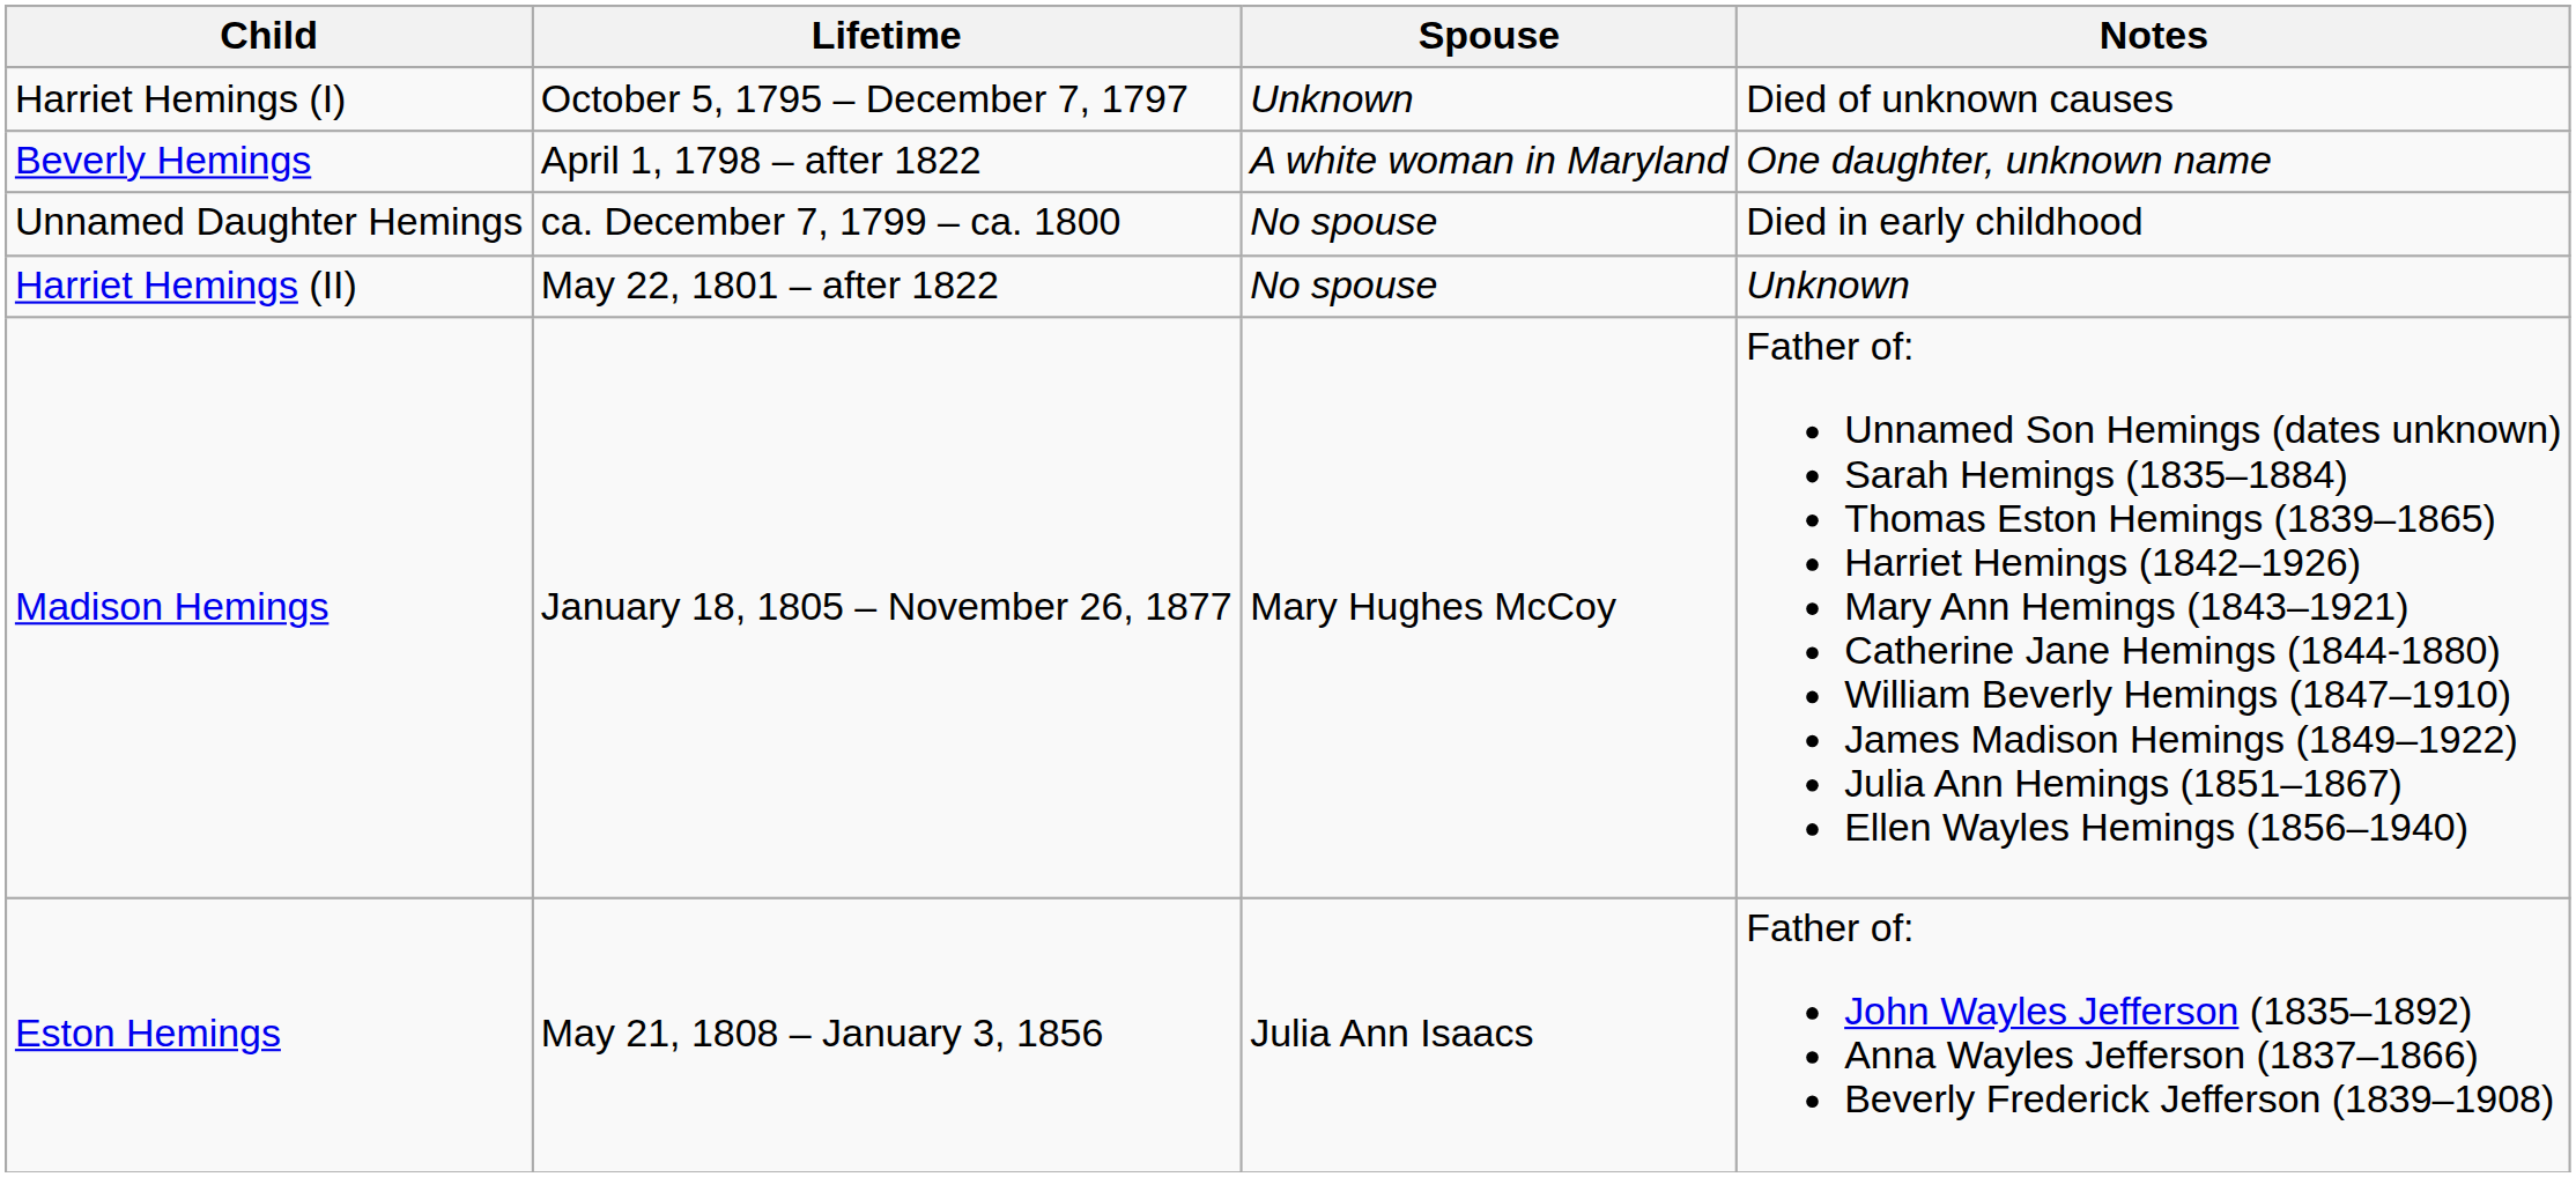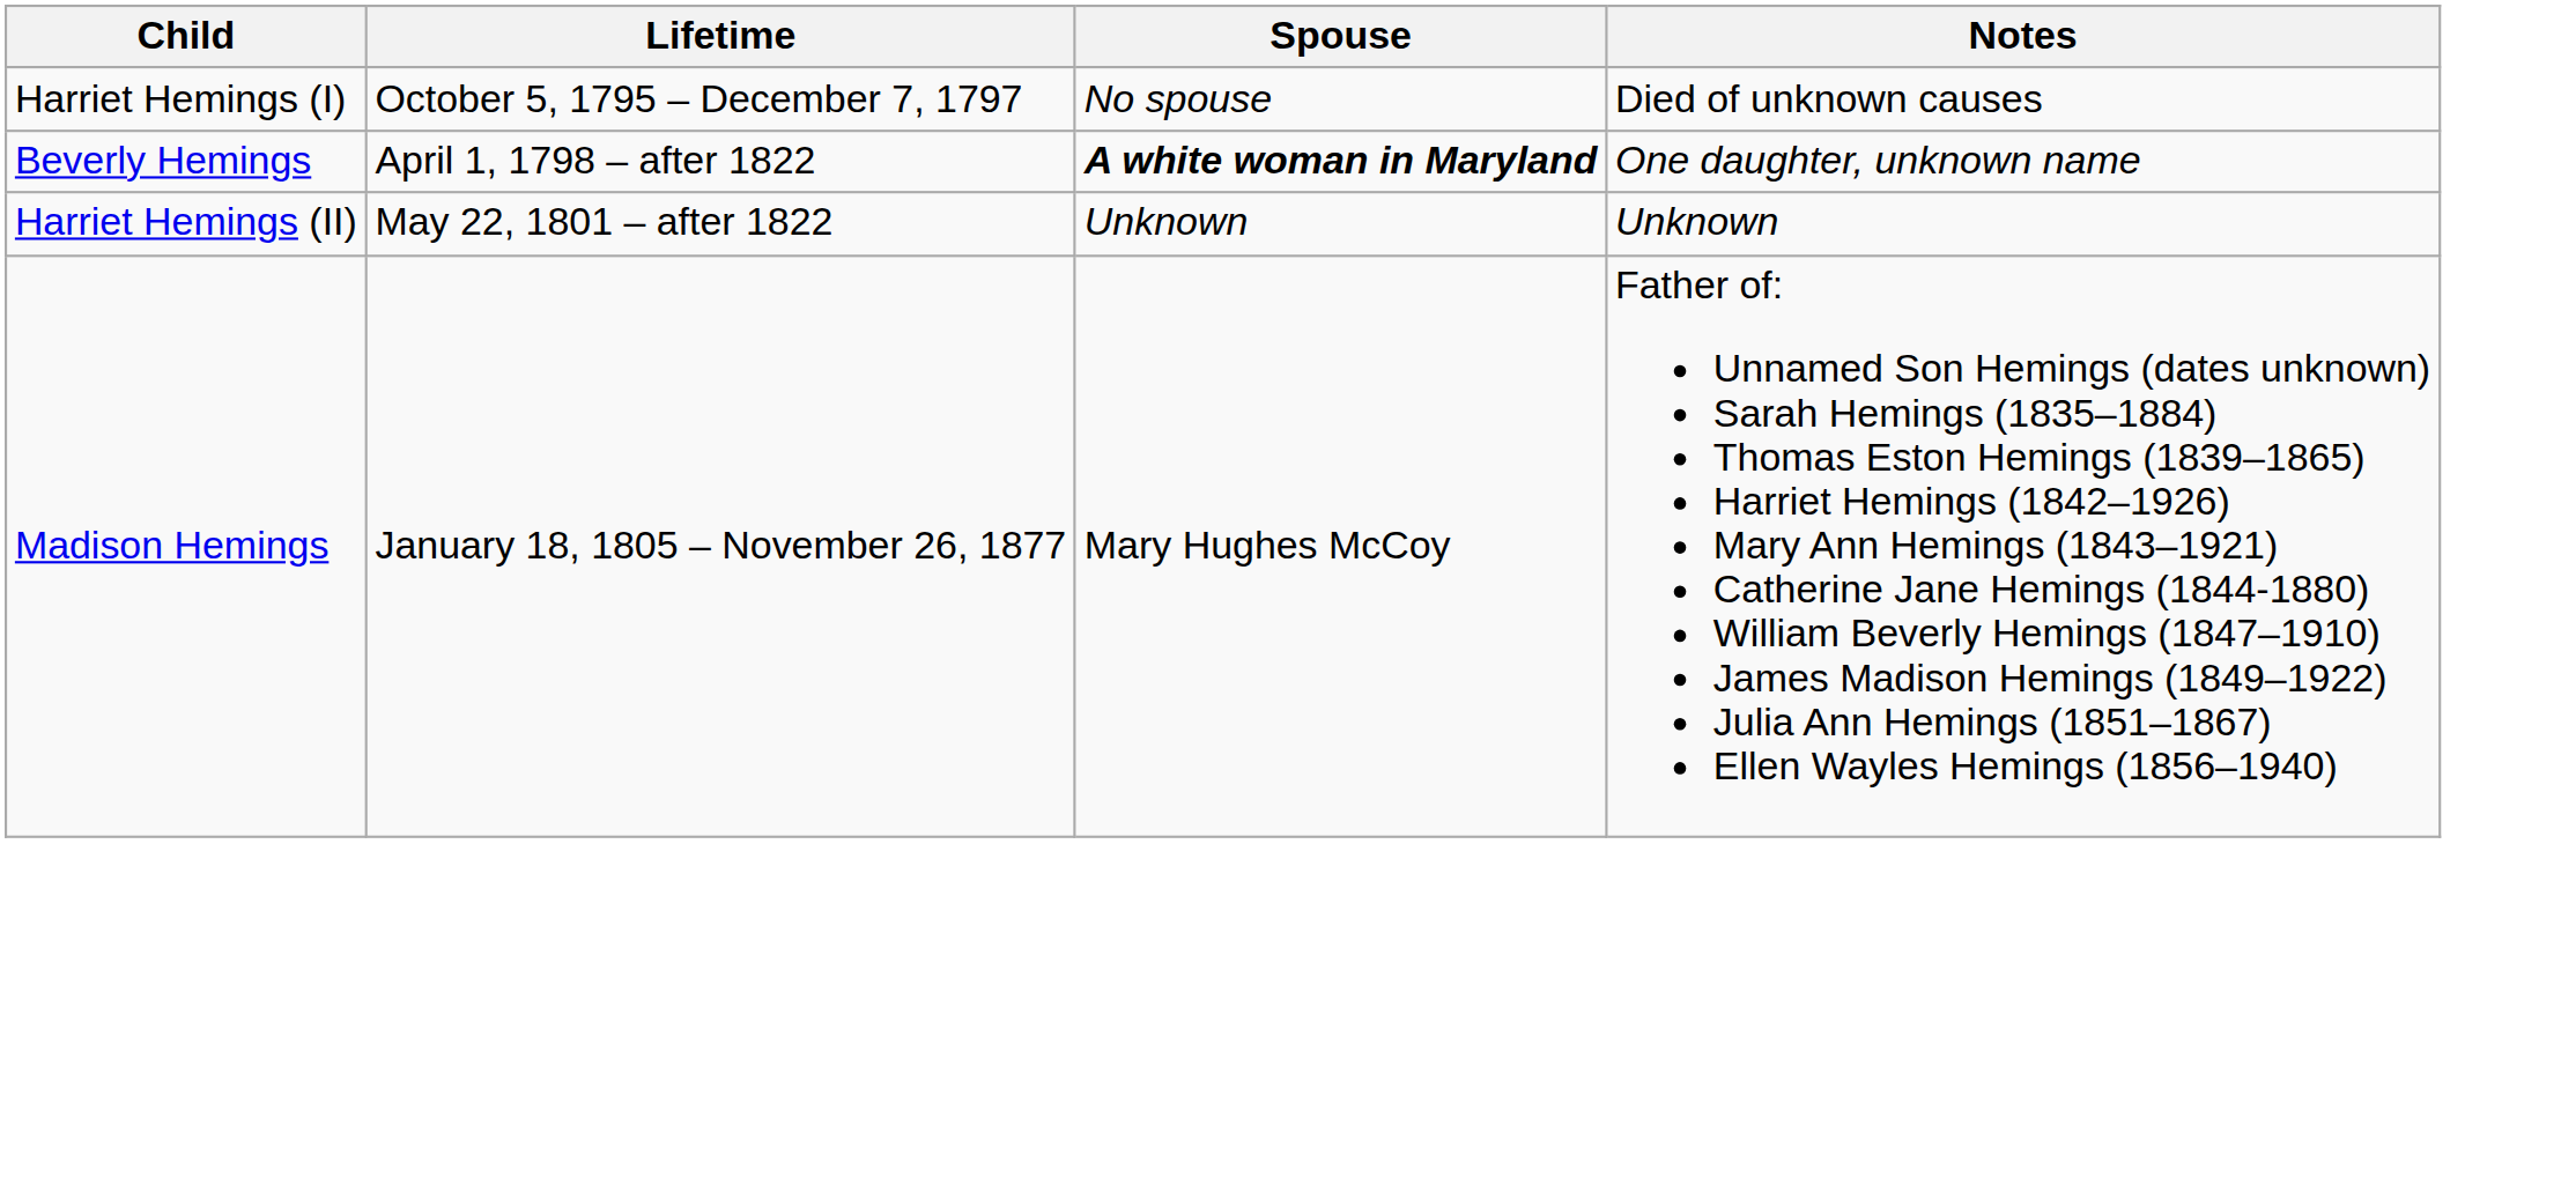Harriet Hemings (I) | Spouse: Unknown -> No spouse
Beverly Hemings | Spouse: normal -> bold
- row: Unnamed Daughter Hemings | ca. December 7, 1799 – ca. 1800 | No spouse | Died in early childhood
Harriet Hemings (II) | Spouse: No spouse -> Unknown
- row: Eston Hemings | May 21, 1808 – January 3, 1856 | Julia Ann Isaacs | Father of: John Wayles Jefferson (1835–1892) Anna Wayles Jefferson (1837–1866) Beverly Frederick Jefferson (1839–1908)
